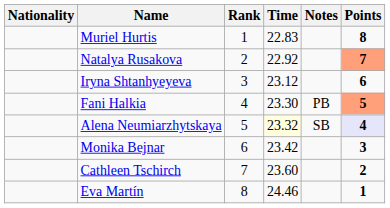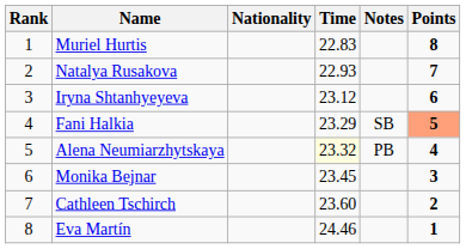columns swapped: Rank <-> Nationality
Natalya Rusakova | Time: 22.92 -> 22.93
Natalya Rusakova | Points: lightsalmon background -> no background
Fani Halkia | Time: 23.30 -> 23.29
Fani Halkia | Notes: PB -> SB
Alena Neumiarzhytskaya | Notes: SB -> PB
Alena Neumiarzhytskaya | Points: lavender background -> no background
Monika Bejnar | Time: 23.42 -> 23.45
